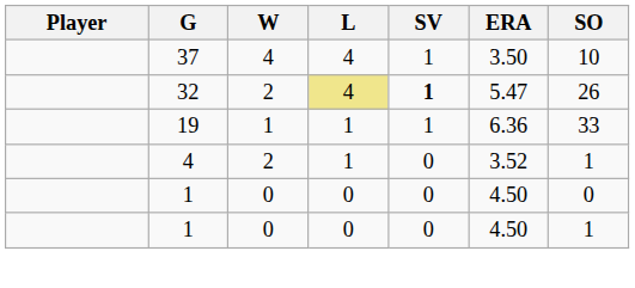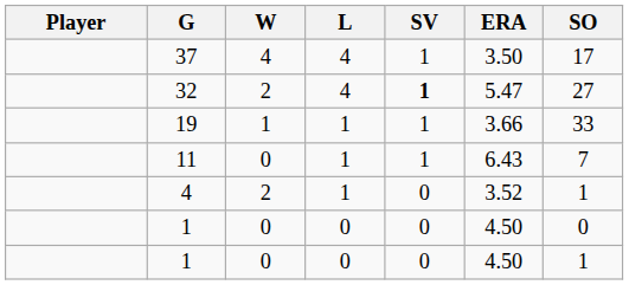37 | SO: 10 -> 17
32 | L: khaki background -> no background
32 | SO: 26 -> 27
19 | ERA: 6.36 -> 3.66
+ row: 11 | 0 | 1 | 1 | 6.43 | 7
